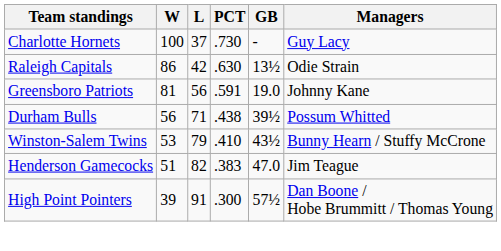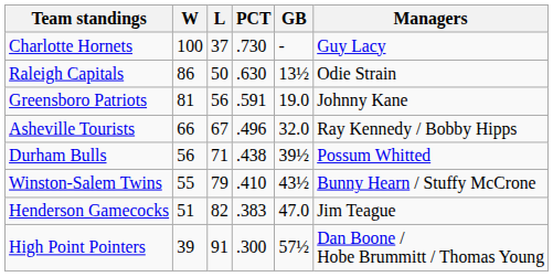Raleigh Capitals | L: 42 -> 50
+ row: Asheville Tourists | 66 | 67 | .496 | 32.0 | Ray Kennedy / Bobby Hipps
Winston-Salem Twins | W: 53 -> 55
